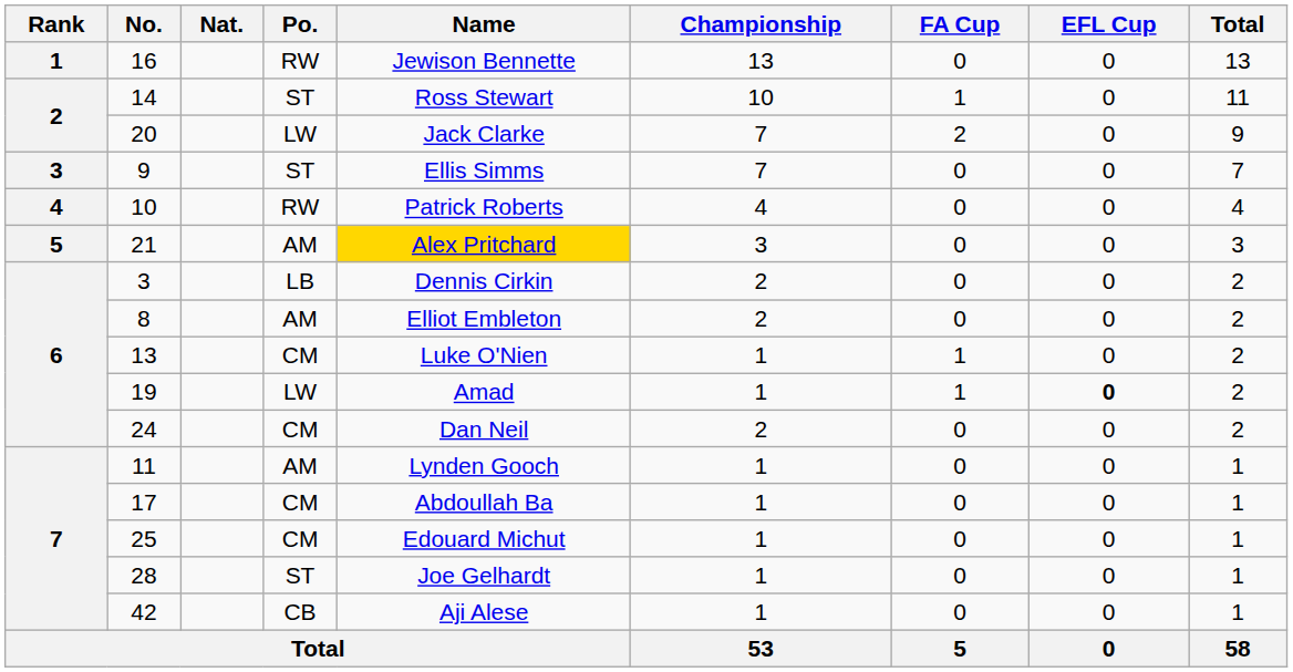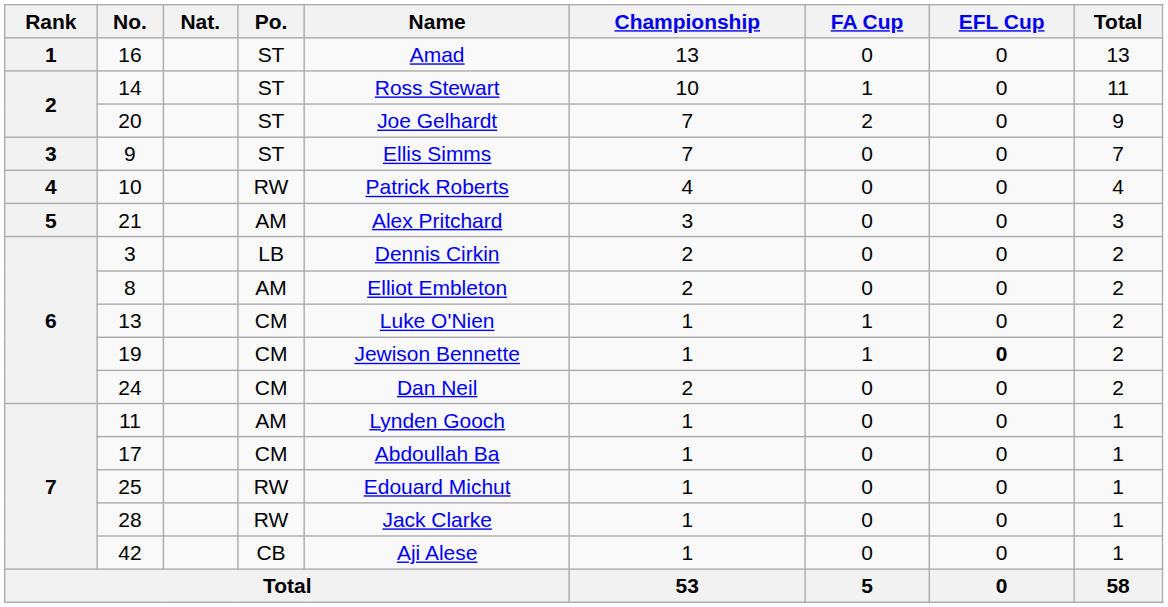16 | Po.: RW -> ST
16 | Name: Jewison Bennette -> Amad
20 | Po.: LW -> ST
20 | Name: Jack Clarke -> Joe Gelhardt
21 | Name: gold background -> no background
19 | Po.: LW -> CM
19 | Name: Amad -> Jewison Bennette
25 | Po.: CM -> RW
28 | Po.: ST -> RW
28 | Name: Joe Gelhardt -> Jack Clarke
